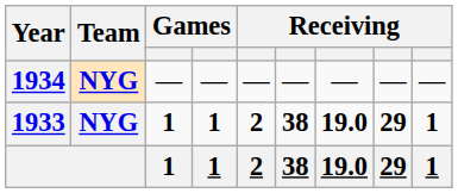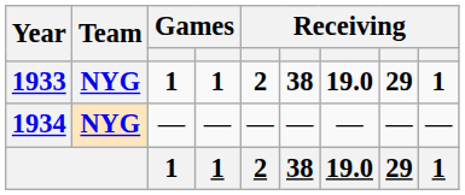rows swapped: 1933 <-> 1934
